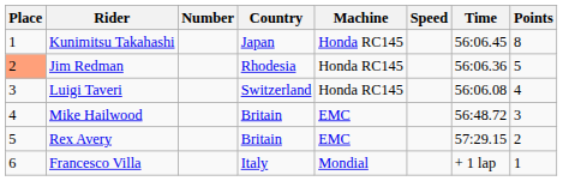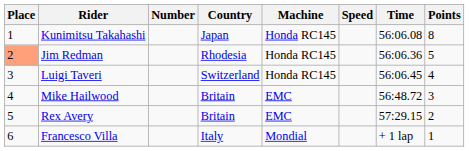Kunimitsu Takahashi | Time: 56:06.45 -> 56:06.08
Luigi Taveri | Time: 56:06.08 -> 56:06.45
